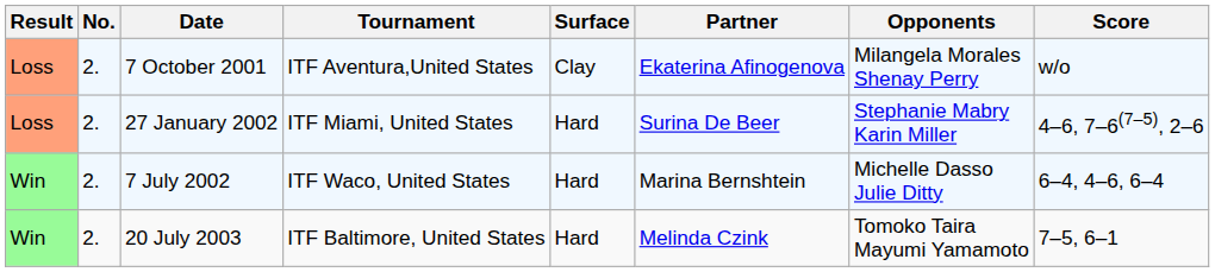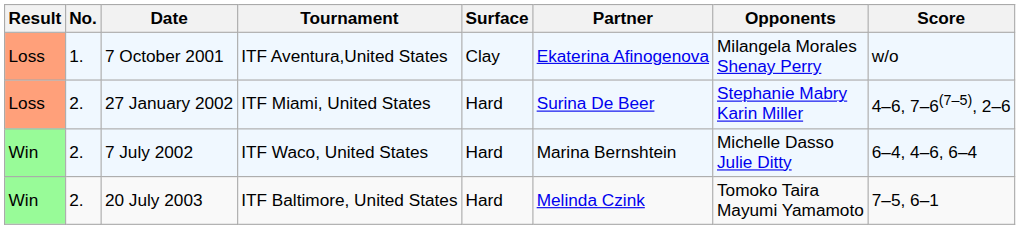7 October 2001 | No.: 2. -> 1.
